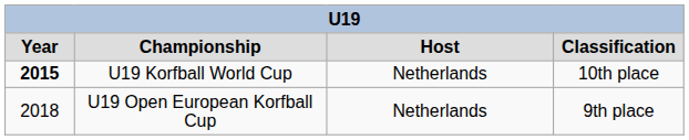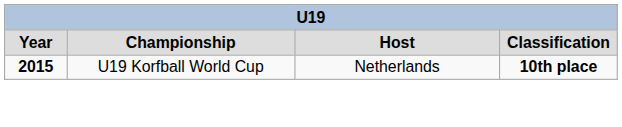U19 Korfball World Cup | column 4: normal -> bold
- row: 2018 | U19 Open European Korfball Cup | Netherlands | 9th place
